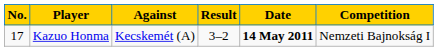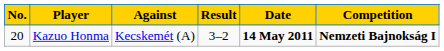Kazuo Honma | No.: 17 -> 20
Kazuo Honma | Competition: normal -> bold
